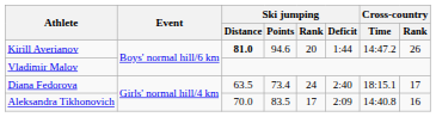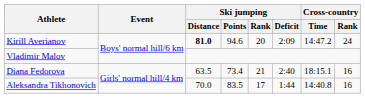Kirill Averianov | Ski jumping / Deficit: 1:44 -> 2:09
Kirill Averianov | Cross-country / Rank: 26 -> 24
Diana Fedorova | Ski jumping / Rank: 24 -> 21
Diana Fedorova | Cross-country / Rank: 17 -> 16
Aleksandra Tikhonovich | Ski jumping / Deficit: 2:09 -> 1:44
